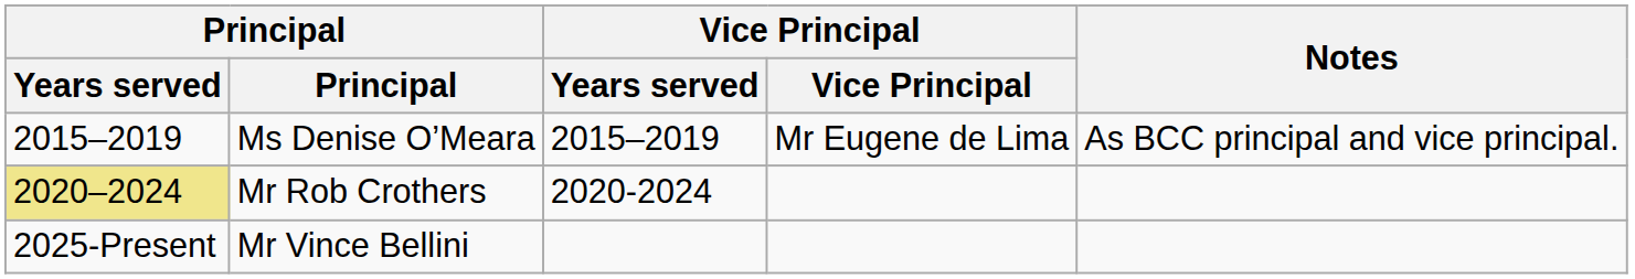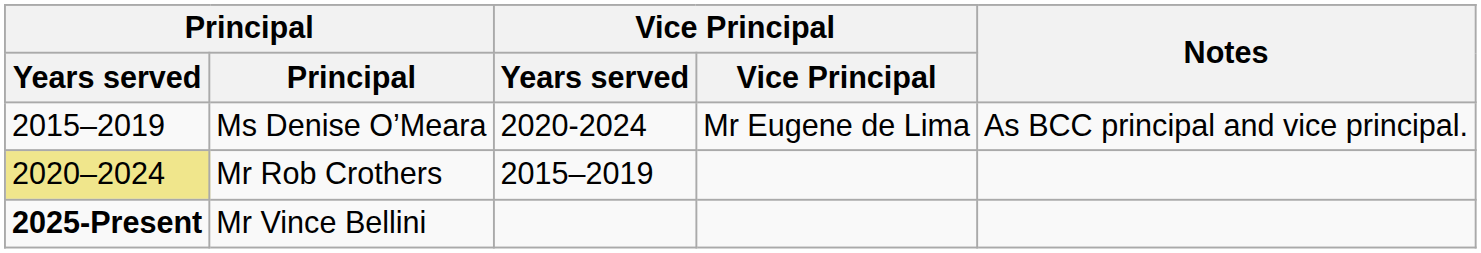Ms Denise O’Meara | Vice Principal / Years served: 2015–2019 -> 2020-2024
Mr Rob Crothers | Vice Principal / Years served: 2020-2024 -> 2015–2019
Mr Vince Bellini | Principal / Years served: normal -> bold
